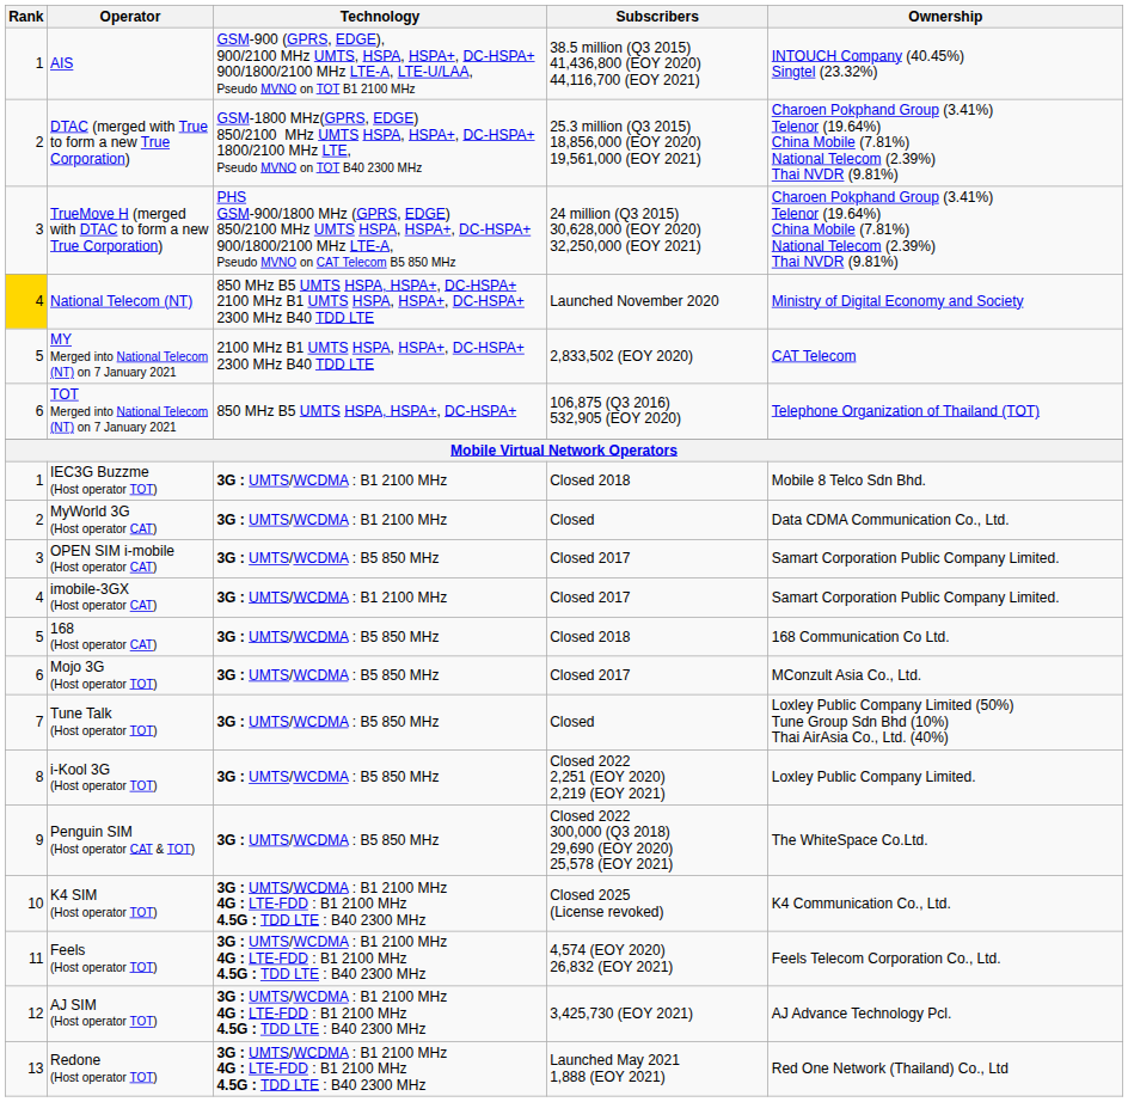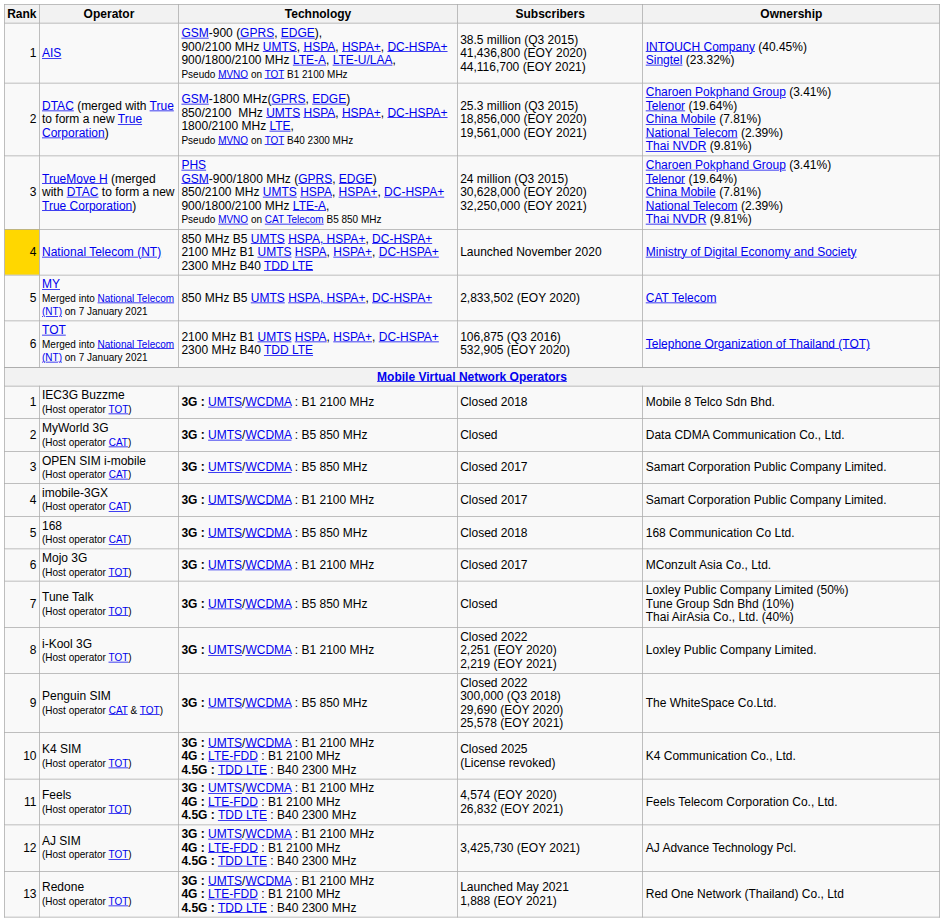MY Merged into National Telecom (NT) on 7 January 2021 | Technology: 2100 MHz B1 UMTS HSPA, HSPA+, DC-HSPA+ 2300 MHz B40 TDD LTE -> 850 MHz B5 UMTS HSPA, HSPA+, DC-HSPA+
TOT Merged into National Telecom (NT) on 7 January 2021 | Technology: 850 MHz B5 UMTS HSPA, HSPA+, DC-HSPA+ -> 2100 MHz B1 UMTS HSPA, HSPA+, DC-HSPA+ 2300 MHz B40 TDD LTE
MyWorld 3G (Host operator CAT) | Technology: 3G : UMTS/WCDMA : B1 2100 MHz -> 3G : UMTS/WCDMA : B5 850 MHz
Mojo 3G (Host operator TOT) | Technology: 3G : UMTS/WCDMA : B5 850 MHz -> 3G : UMTS/WCDMA : B1 2100 MHz
i-Kool 3G (Host operator TOT) | Technology: 3G : UMTS/WCDMA : B5 850 MHz -> 3G : UMTS/WCDMA : B1 2100 MHz
